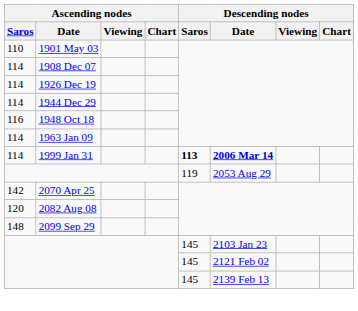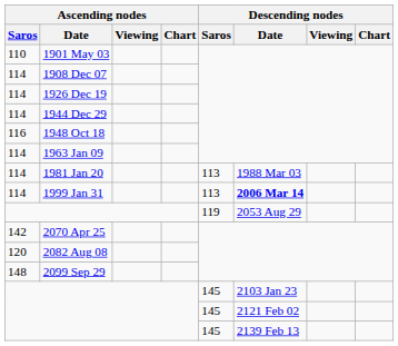+ row: 114 | 1981 Jan 20 | 113 | 1988 Mar 03
1999 Jan 31 | Descending nodes / Saros: bold -> normal
